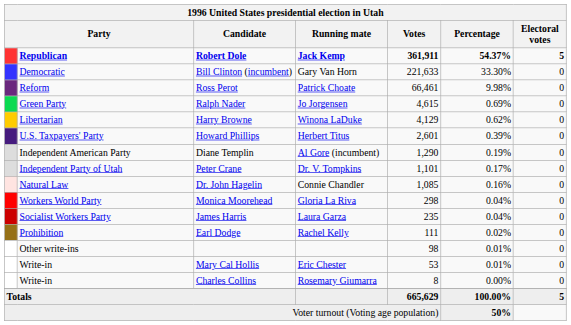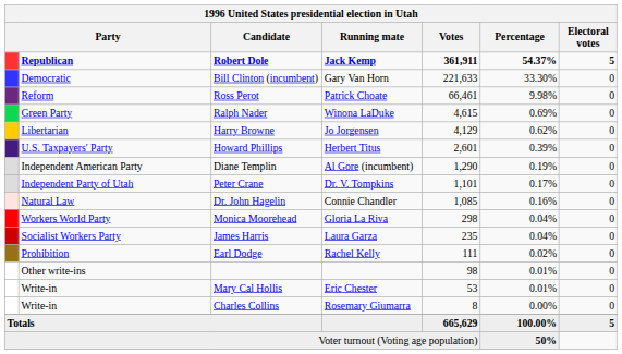Ralph Nader | Running mate: Jo Jorgensen -> Winona LaDuke
Harry Browne | Running mate: Winona LaDuke -> Jo Jorgensen
